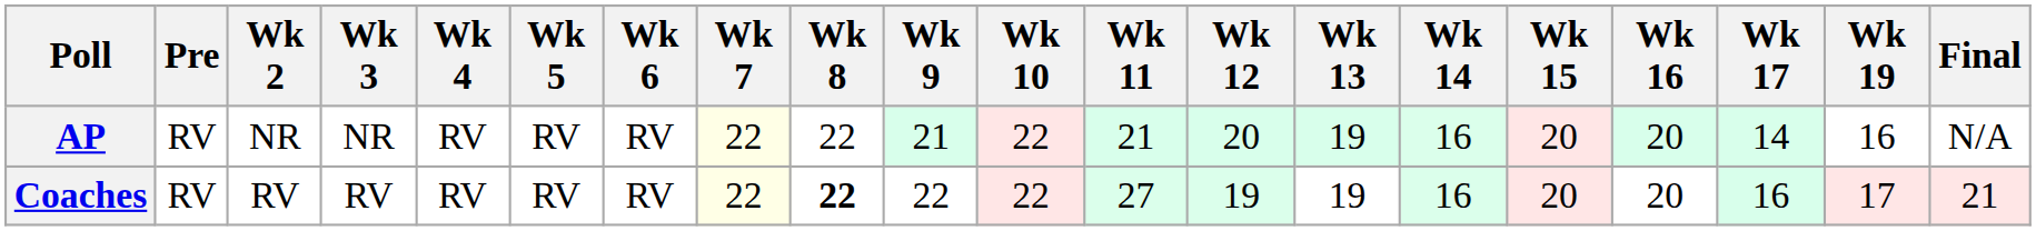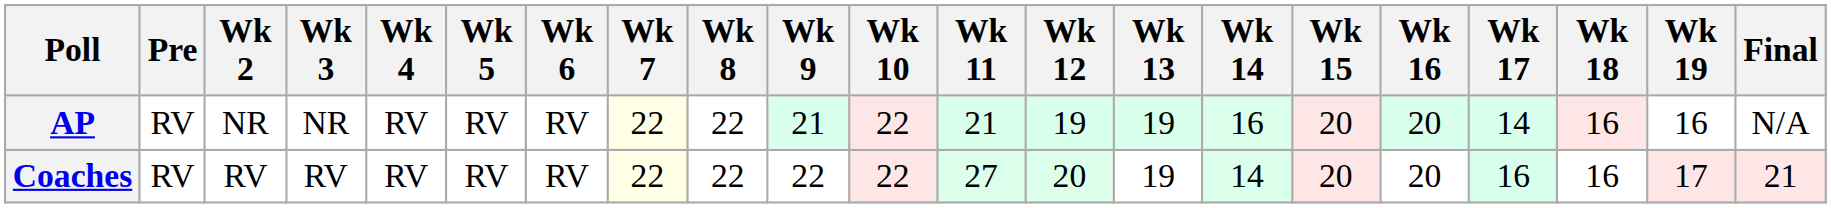+ column: Wk 18 | 16 | 16
AP | Wk 12: 20 -> 19
Coaches | Wk 8: bold -> normal
Coaches | Wk 12: 19 -> 20
Coaches | Wk 14: 16 -> 14
